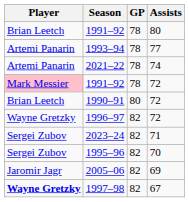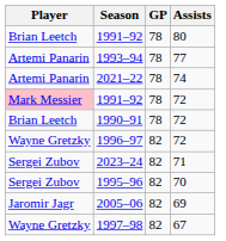1990–91 | GP: 80 -> 78
1997–98 | Player: bold -> normal
